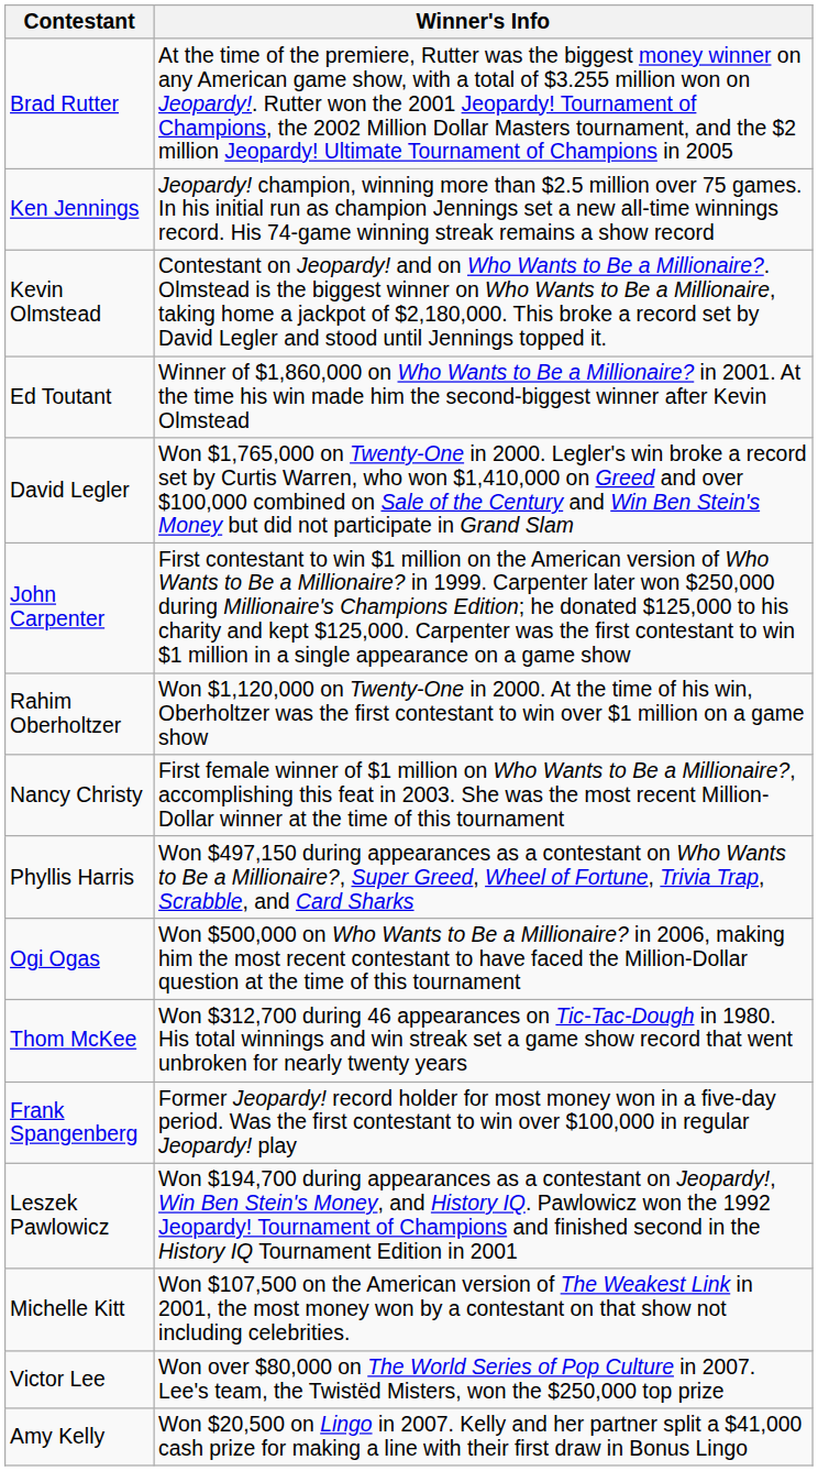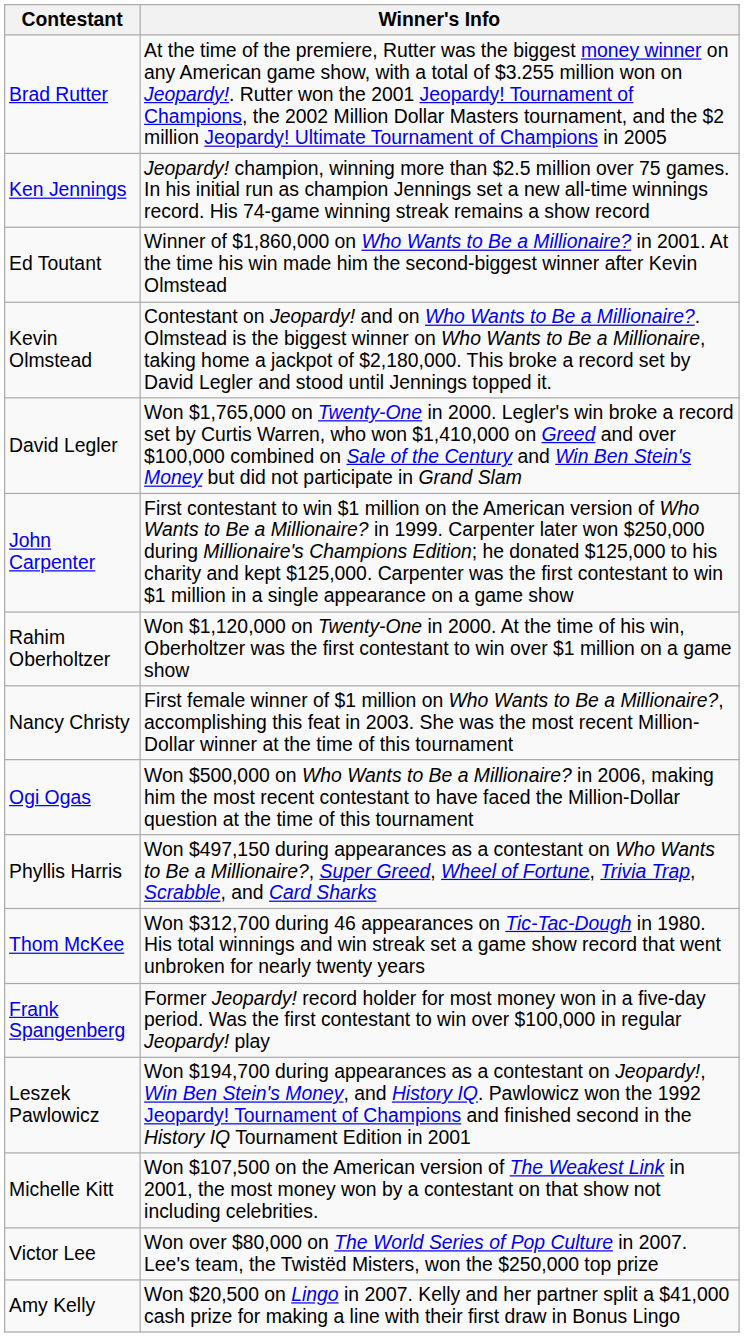rows swapped: Kevin Olmstead <-> Ed Toutant
rows swapped: Ogi Ogas <-> Phyllis Harris
